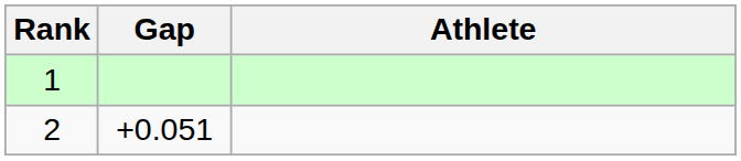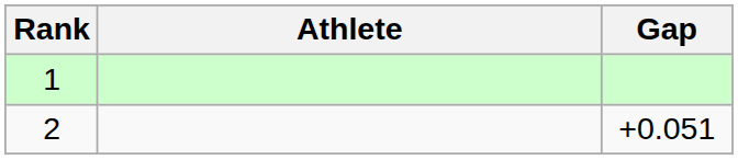columns swapped: Athlete <-> Gap
